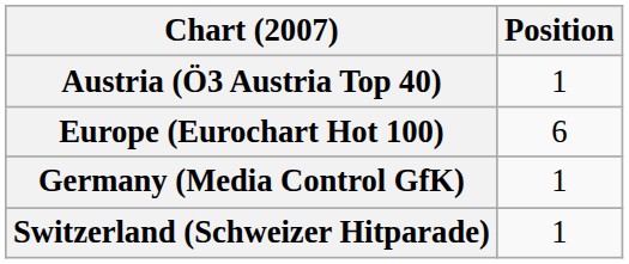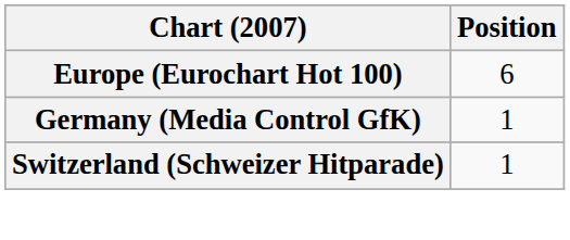- row: Austria (Ö3 Austria Top 40) | 1
